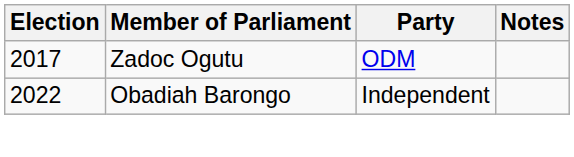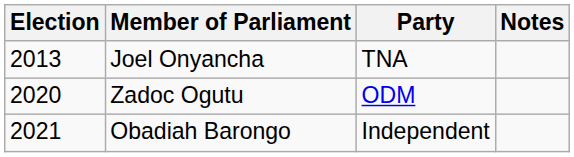+ row: 2013 | Joel Onyancha | TNA
Zadoc Ogutu | Election: 2017 -> 2020
Obadiah Barongo | Election: 2022 -> 2021
